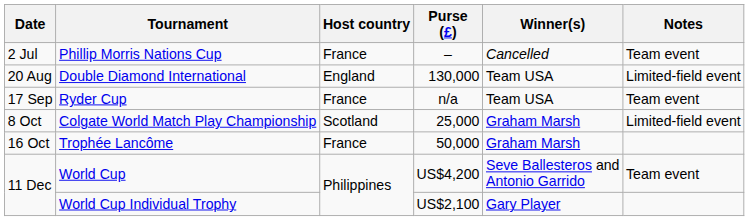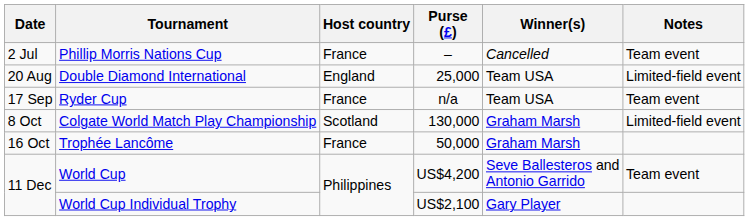Double Diamond International | Purse (£): 130,000 -> 25,000
Colgate World Match Play Championship | Purse (£): 25,000 -> 130,000
